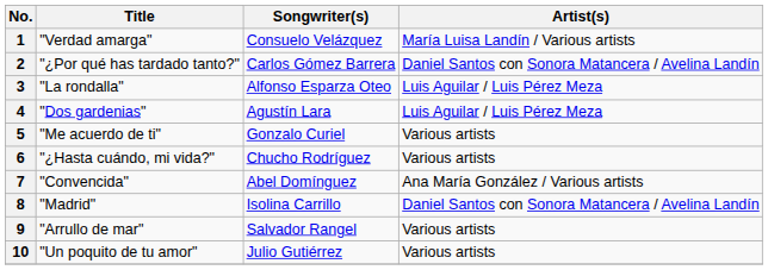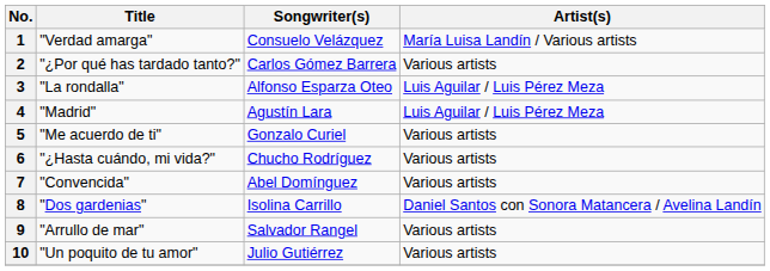2 | Artist(s): Daniel Santos con Sonora Matancera / Avelina Landín -> Various artists
4 | Title: "Dos gardenias" -> "Madrid"
7 | Artist(s): Ana María González / Various artists -> Various artists
8 | Title: "Madrid" -> "Dos gardenias"
